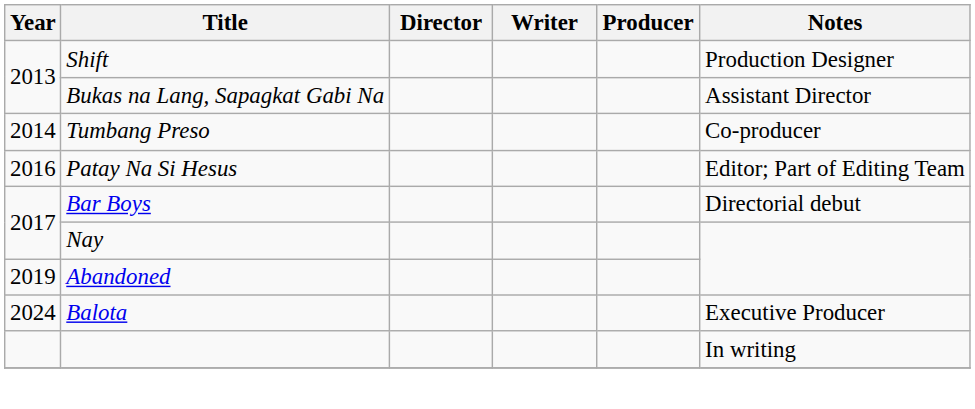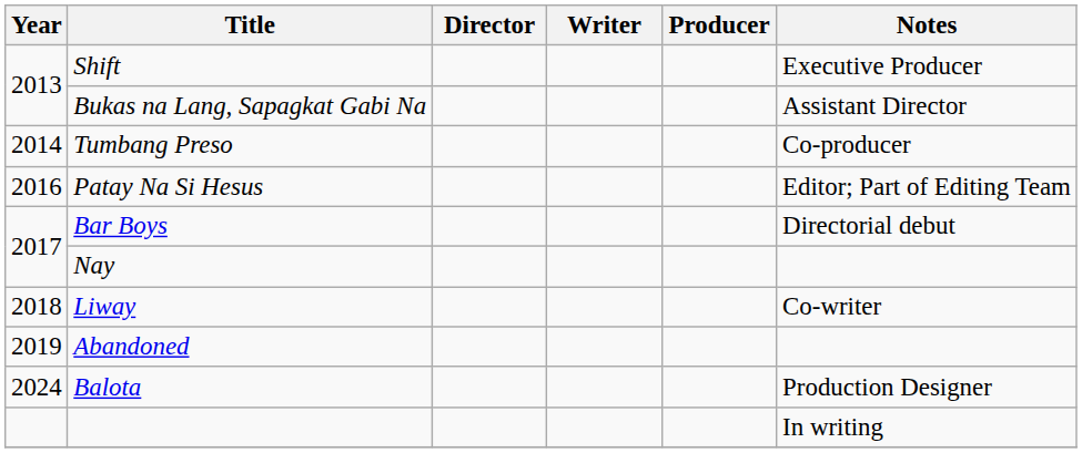Shift | Notes: Production Designer -> Executive Producer
+ row: 2018 | Liway | Co-writer
Balota | Notes: Executive Producer -> Production Designer
